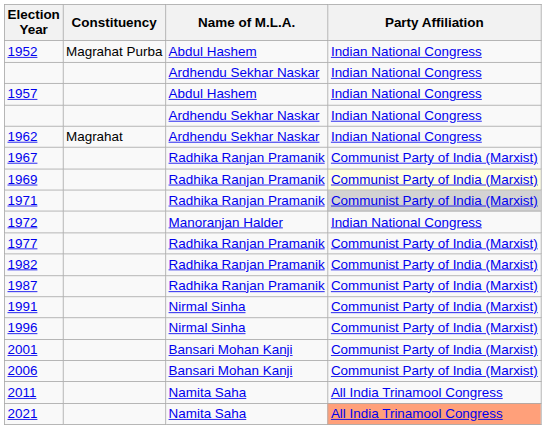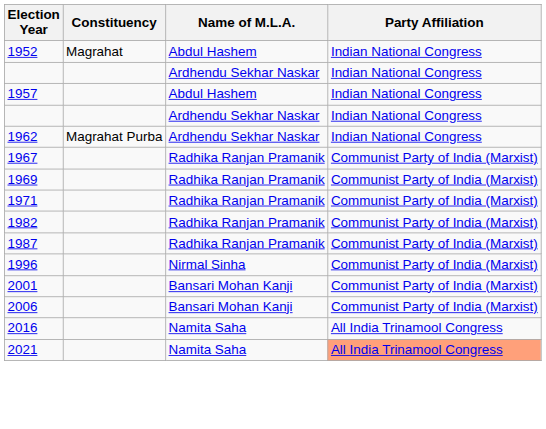1952 | Constituency: Magrahat Purba -> Magrahat
1962 | Constituency: Magrahat -> Magrahat Purba
1969 | Party Affiliation: lightyellow background -> no background
1971 | Party Affiliation: lightgrey background -> no background
- row: 1972 | Manoranjan Halder | Indian National Congress
- row: 1977 | Radhika Ranjan Pramanik | Communist Party of India (Marxist)
- row: 1991 | Nirmal Sinha | Communist Party of India (Marxist)
- row: 2011 | Namita Saha | All India Trinamool Congress
+ row: 2016 | Namita Saha | All India Trinamool Congress
